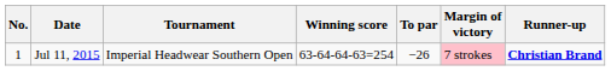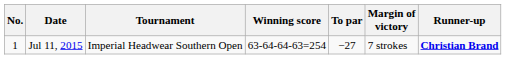Jul 11, 2015 | To par: −26 -> −27
Jul 11, 2015 | Margin of victory: pink background -> no background
